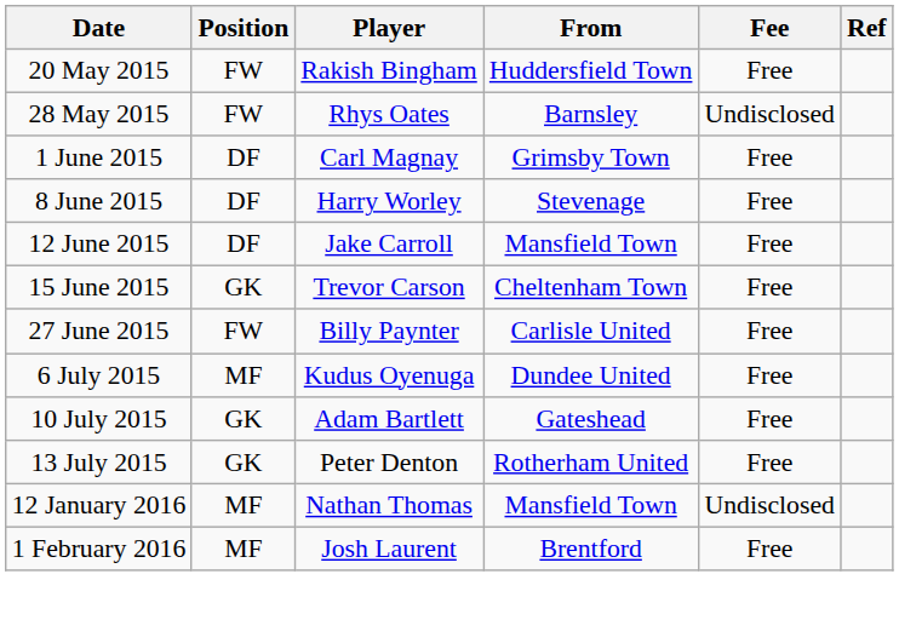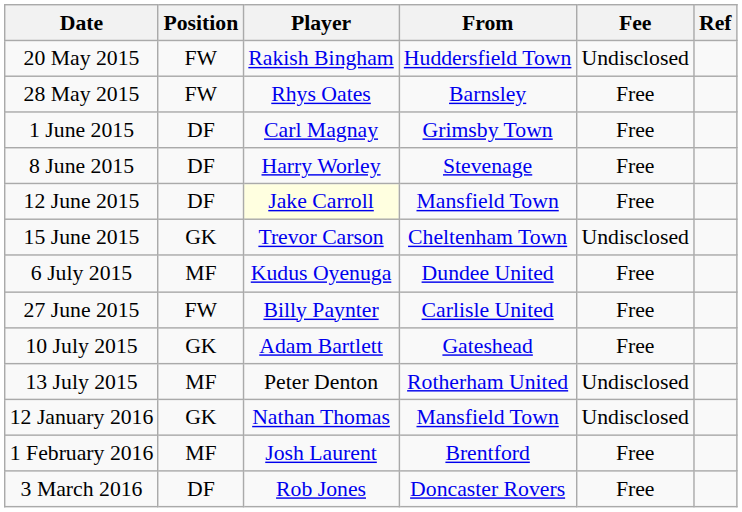20 May 2015 | Fee: Free -> Undisclosed
28 May 2015 | Fee: Undisclosed -> Free
12 June 2015 | Player: no background -> lightyellow background
15 June 2015 | Fee: Free -> Undisclosed
rows swapped: 27 June 2015 <-> 6 July 2015
13 July 2015 | Position: GK -> MF
13 July 2015 | Fee: Free -> Undisclosed
12 January 2016 | Position: MF -> GK
+ row: 3 March 2016 | DF | Rob Jones | Doncaster Rovers | Free
